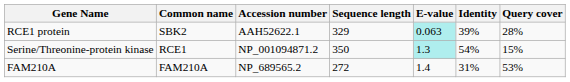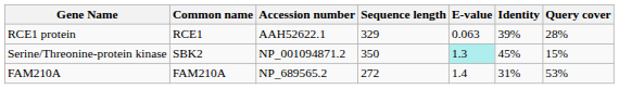RCE1 protein | Common name: SBK2 -> RCE1
RCE1 protein | E-value: paleturquoise background -> no background
Serine/Threonine-protein kinase | Common name: RCE1 -> SBK2
Serine/Threonine-protein kinase | Identity: 54% -> 45%
